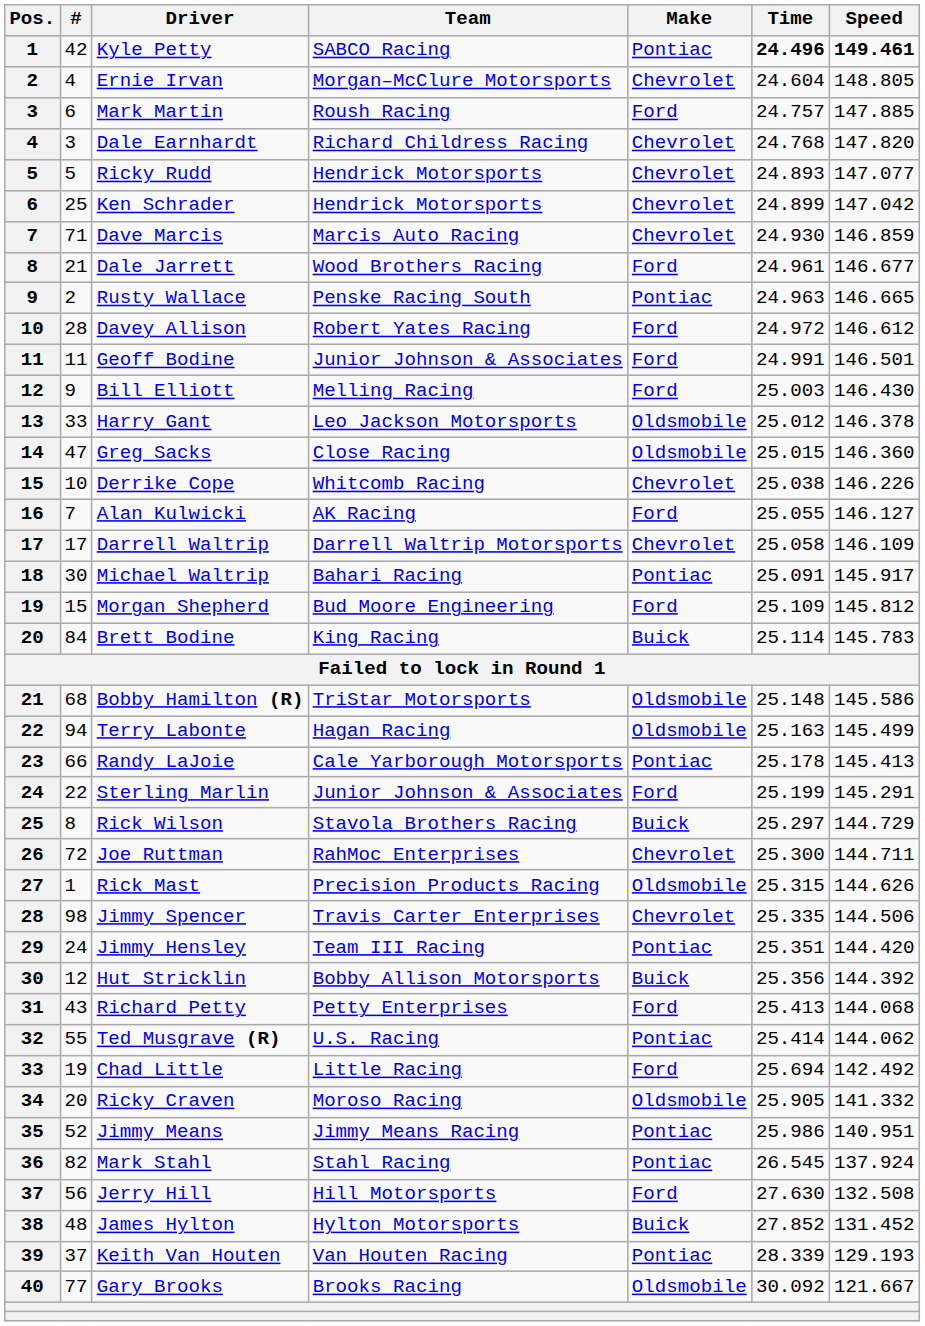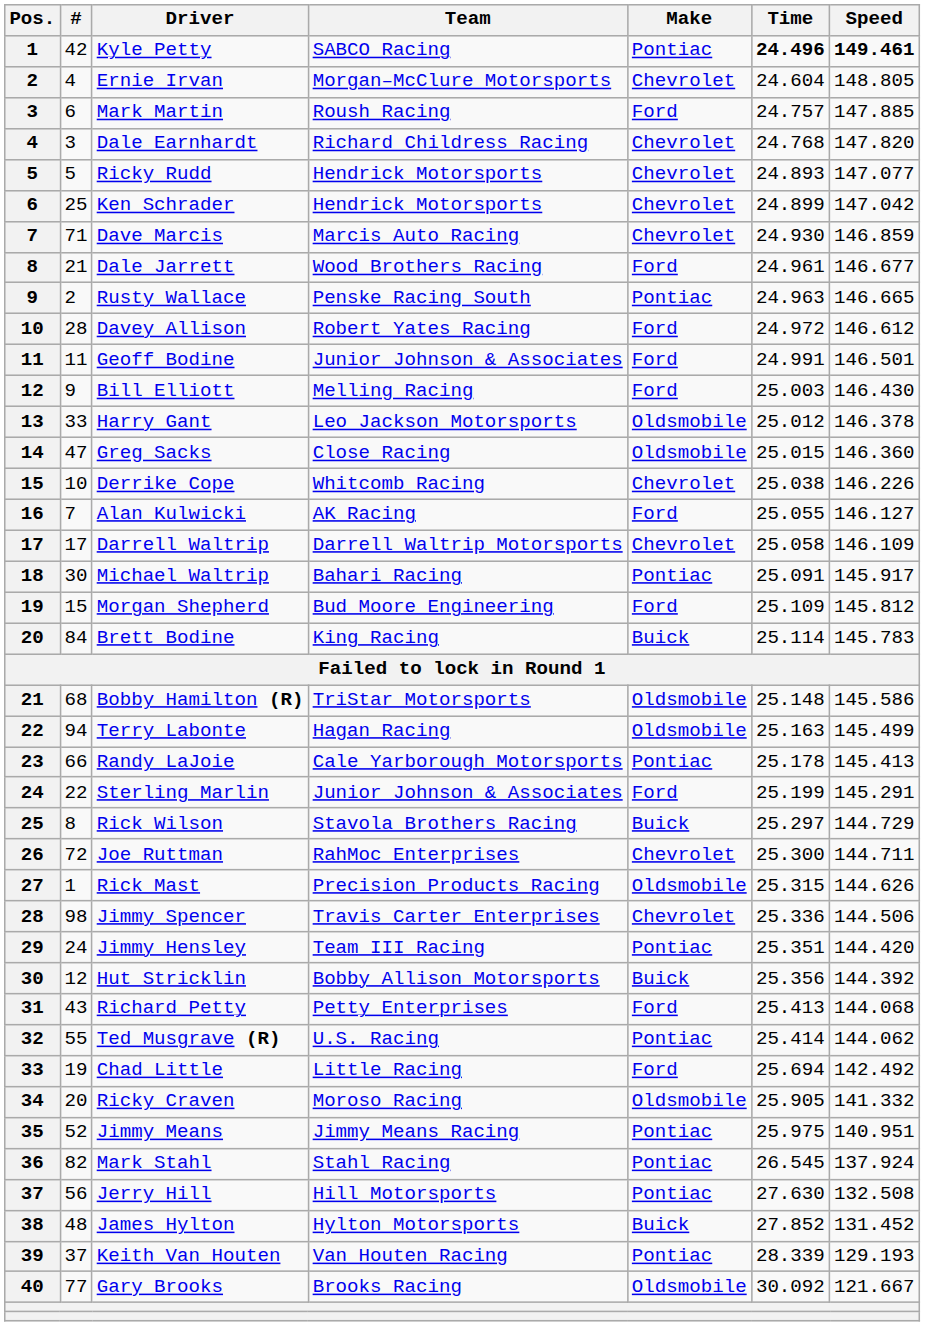Jimmy Spencer | Time: 25.335 -> 25.336
Jimmy Means | Time: 25.986 -> 25.975
Jerry Hill | Make: Ford -> Pontiac
